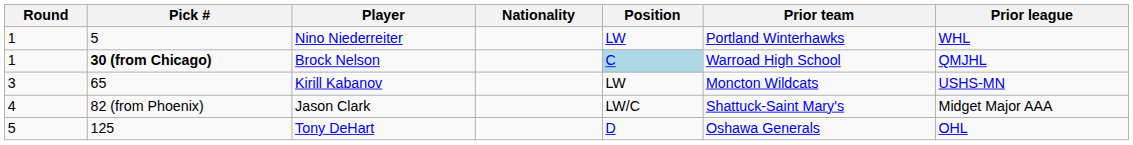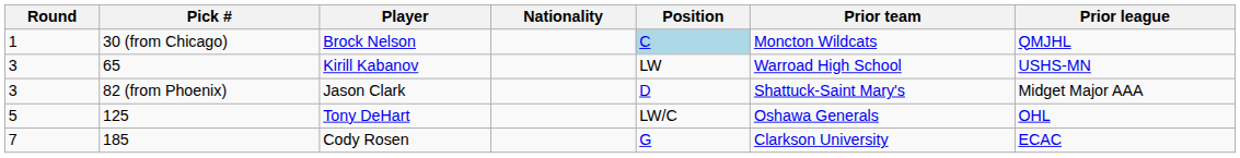- row: 1 | 5 | Nino Niederreiter | LW | Portland Winterhawks | WHL
Brock Nelson | Pick #: bold -> normal
Brock Nelson | Prior team: Warroad High School -> Moncton Wildcats
Kirill Kabanov | Prior team: Moncton Wildcats -> Warroad High School
Jason Clark | Round: 4 -> 3
Jason Clark | Position: LW/C -> D
Tony DeHart | Position: D -> LW/C
+ row: 7 | 185 | Cody Rosen | G | Clarkson University | ECAC
